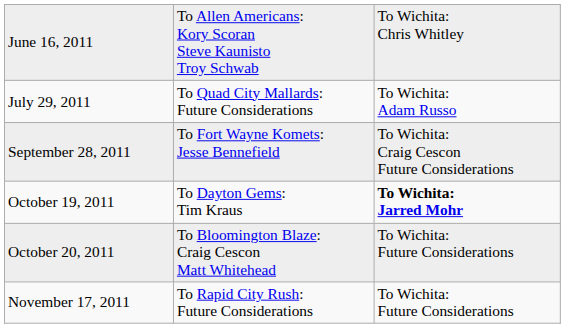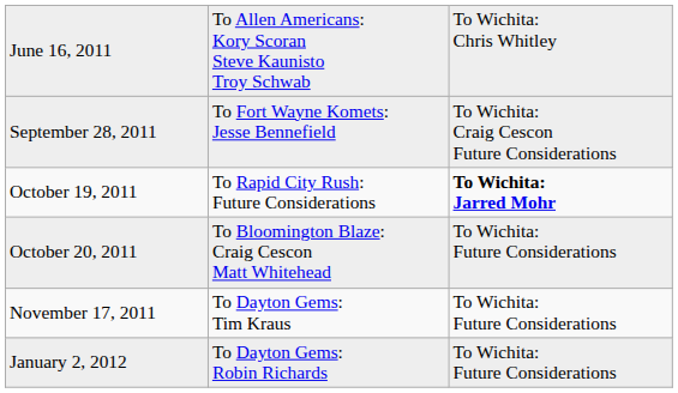- row: July 29, 2011 | To Quad City Mallards: Future Considerations | To Wichita: Adam Russo
October 19, 2011 | column 2: To Dayton Gems: Tim Kraus -> To Rapid City Rush: Future Considerations
November 17, 2011 | column 2: To Rapid City Rush: Future Considerations -> To Dayton Gems: Tim Kraus
+ row: January 2, 2012 | To Dayton Gems: Robin Richards | To Wichita: Future Considerations
